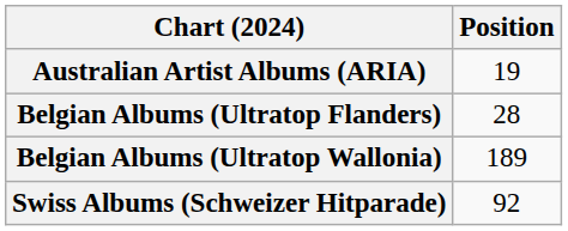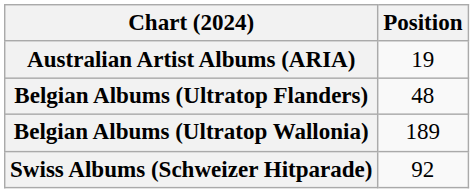Belgian Albums (Ultratop Flanders) | Position: 28 -> 48
